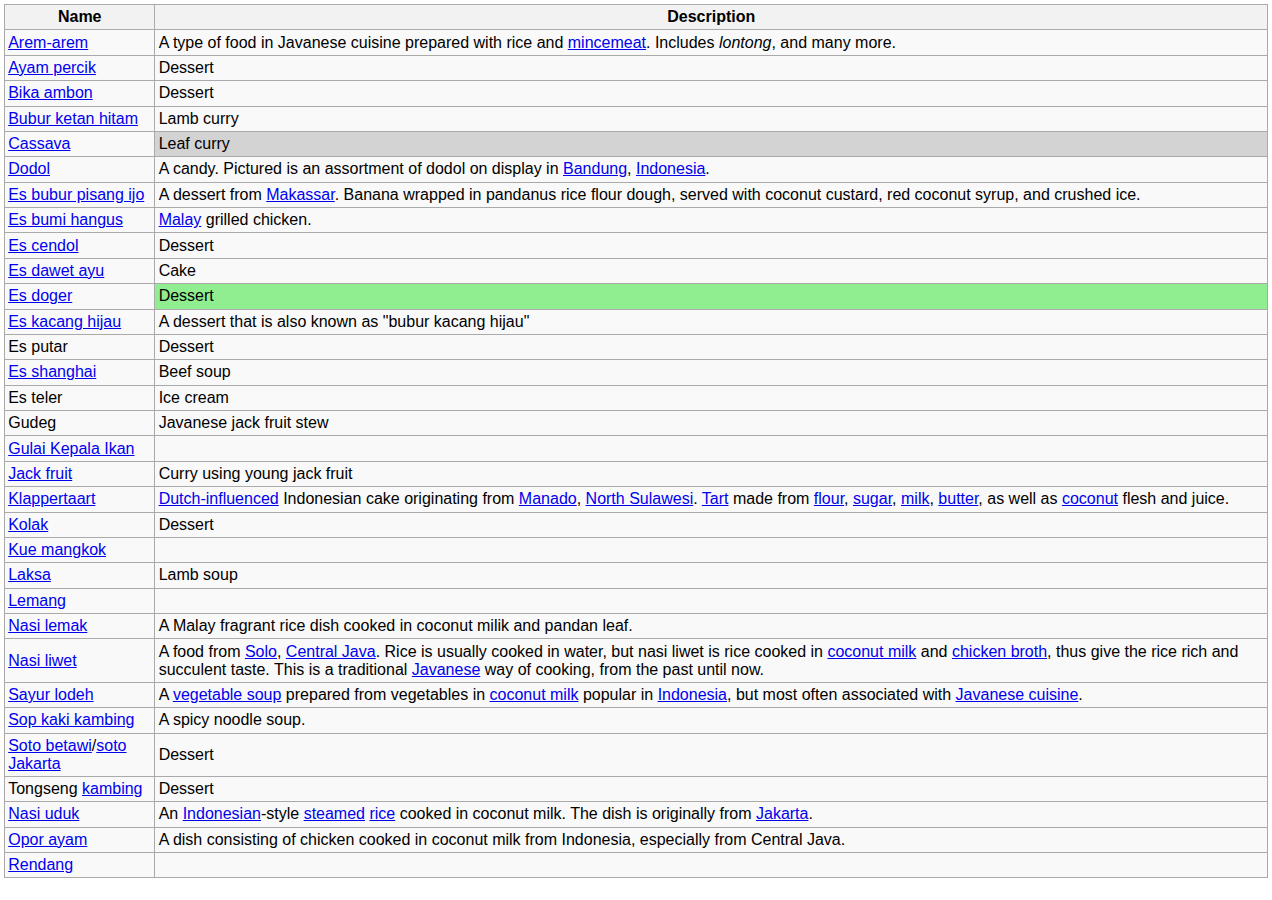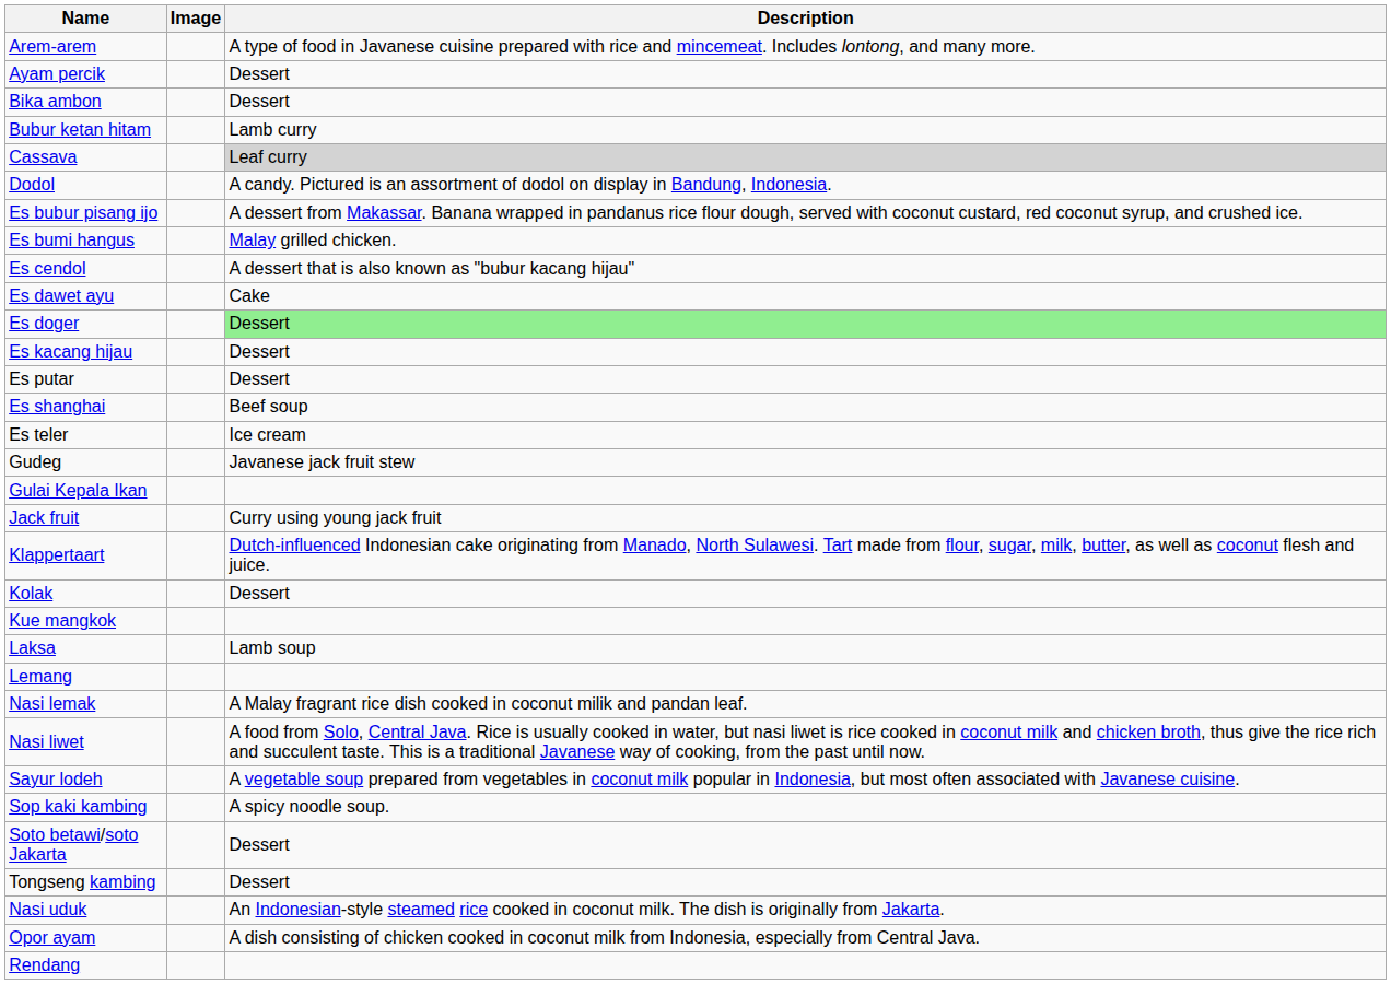+ column: Image
Es cendol | Description: Dessert -> A dessert that is also known as "bubur kacang hijau"
Es kacang hijau | Description: A dessert that is also known as "bubur kacang hijau" -> Dessert
